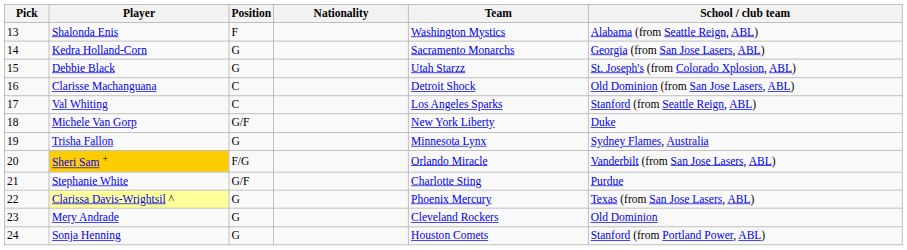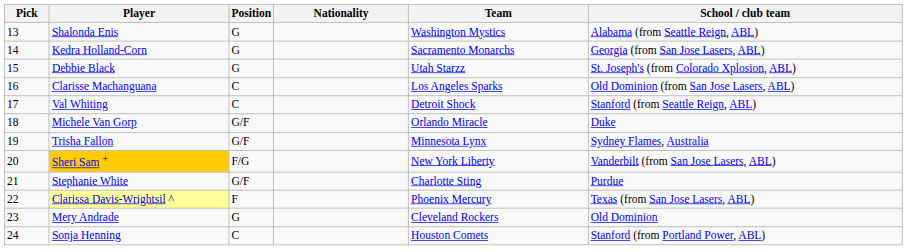Shalonda Enis | Position: F -> G
Clarisse Machanguana | Team: Detroit Shock -> Los Angeles Sparks
Val Whiting | Team: Los Angeles Sparks -> Detroit Shock
Michele Van Gorp | Team: New York Liberty -> Orlando Miracle
Trisha Fallon | Position: G -> G/F
Sheri Sam + | Team: Orlando Miracle -> New York Liberty
Clarissa Davis-Wrightsil ^ | Position: G -> F
Sonja Henning | Position: G -> C
